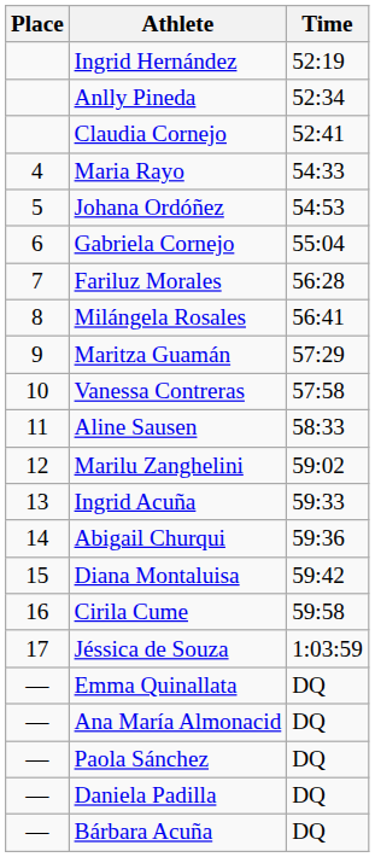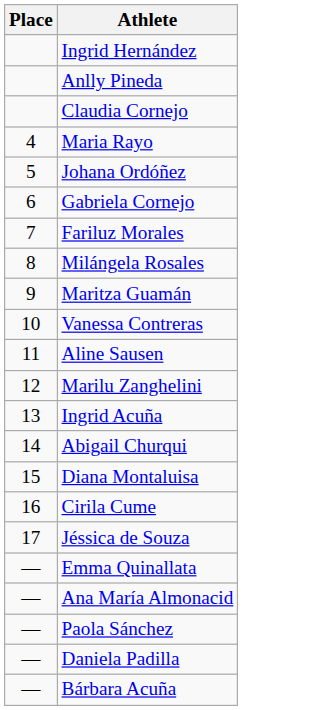- column: Time | 52:19 | 52:34 | 52:41 | 54:33 | 54:53 | 55:04 | 56:28 | 56:41 | 57:29 | 57:58 | 58:33 | 59:02 | 59:33 | 59:36 | 59:42 | 59:58 | 1:03:59 | DQ | DQ | DQ | DQ | DQ
